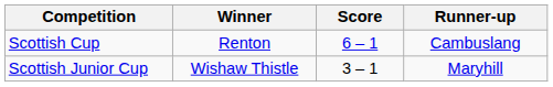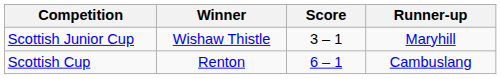rows swapped: Scottish Cup <-> Scottish Junior Cup
